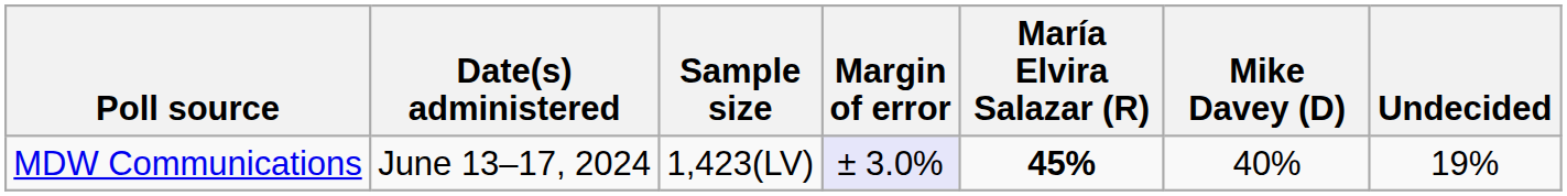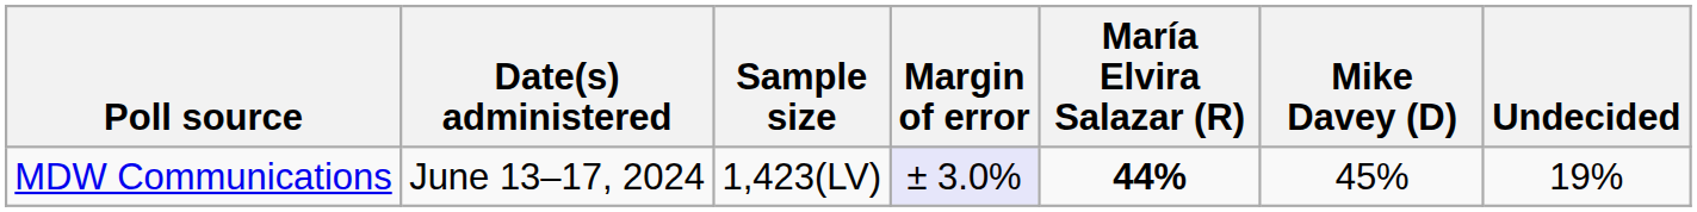MDW Communications | María Elvira Salazar (R): 45% -> 44%
MDW Communications | Mike Davey (D): 40% -> 45%
